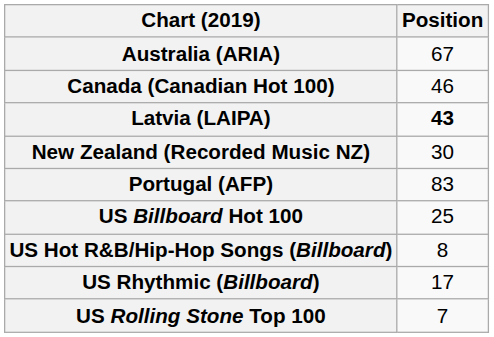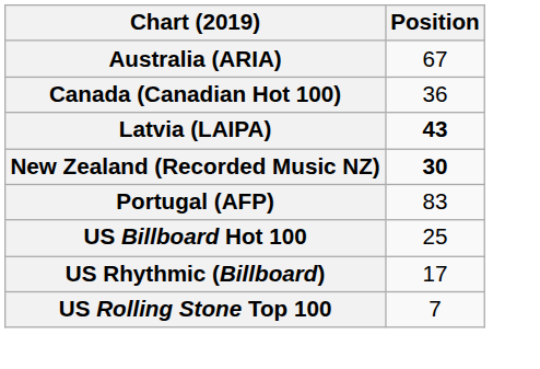Canada (Canadian Hot 100) | Position: 46 -> 36
New Zealand (Recorded Music NZ) | Position: normal -> bold
- row: US Hot R&B/Hip-Hop Songs (Billboard) | 8
